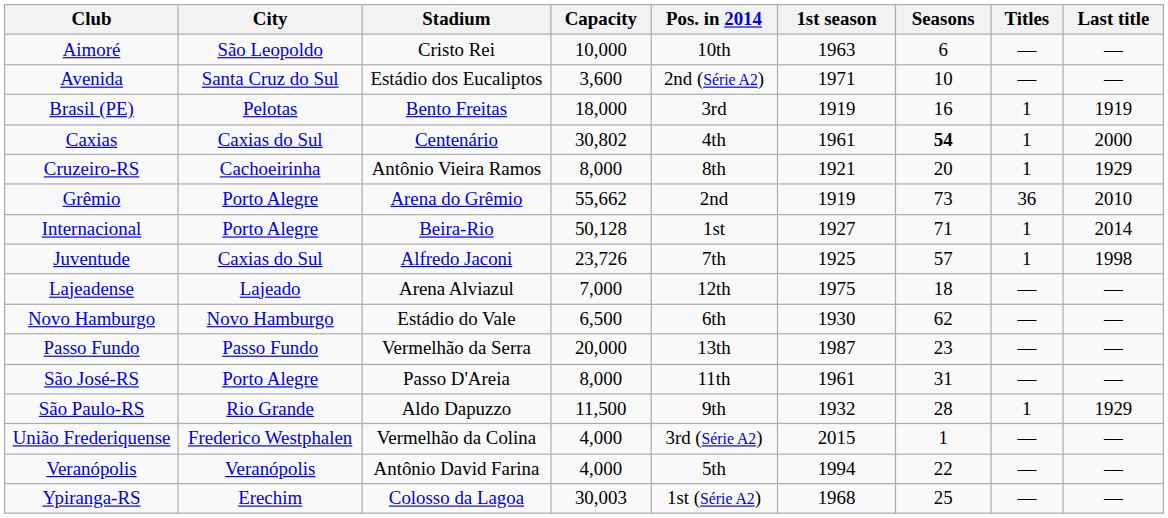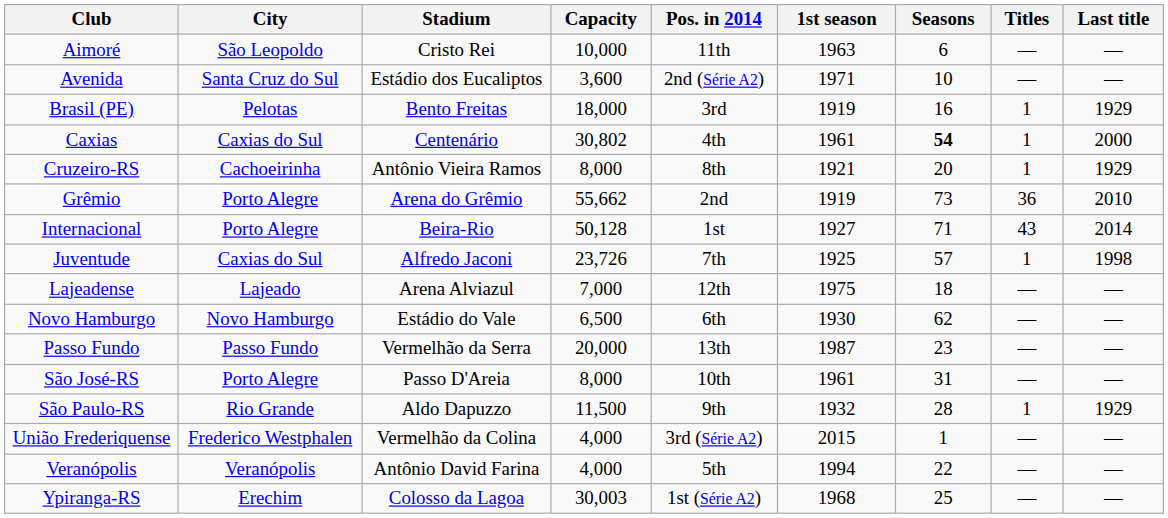Aimoré | Pos. in 2014: 10th -> 11th
Brasil (PE) | Last title: 1919 -> 1929
Internacional | Titles: 1 -> 43
São José-RS | Pos. in 2014: 11th -> 10th
